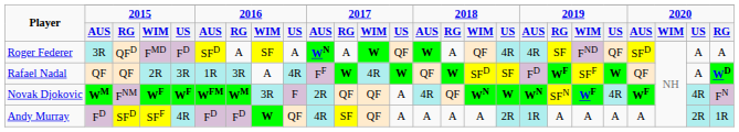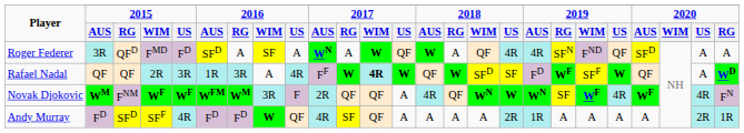Roger Federer | column 19: SF -> SFN
Rafael Nadal | column 12: normal -> bold
Novak Djokovic | column 19: SFN -> SF
